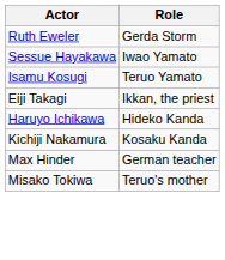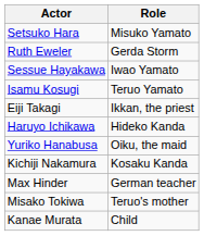+ row: Setsuko Hara | Misuko Yamato
+ row: Yuriko Hanabusa | Oiku, the maid
+ row: Kanae Murata | Child
